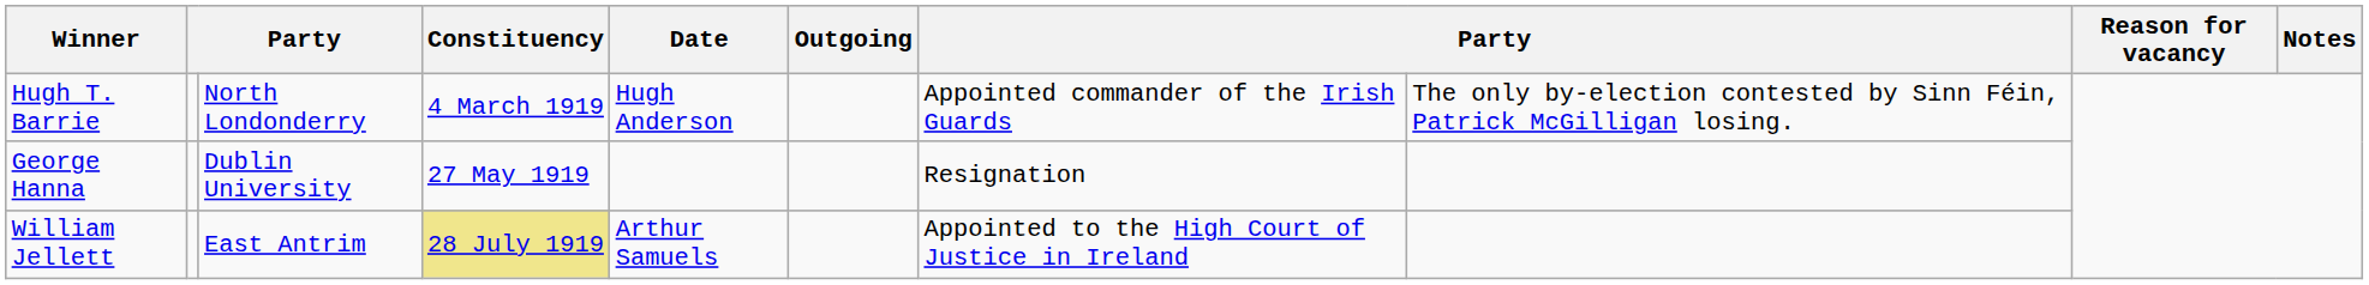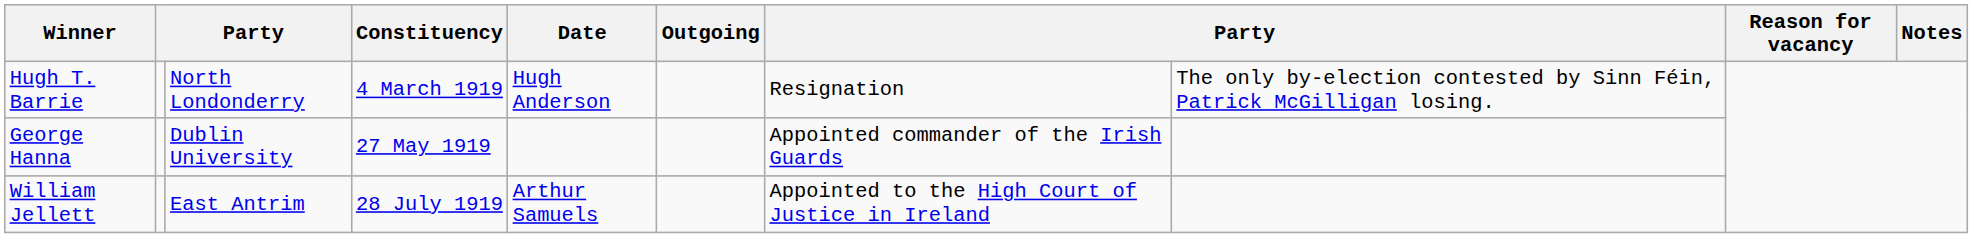Hugh T. Barrie | column 7: Appointed commander of the Irish Guards -> Resignation
George Hanna | column 7: Resignation -> Appointed commander of the Irish Guards
William Jellett | Constituency: khaki background -> no background
